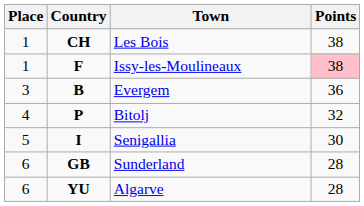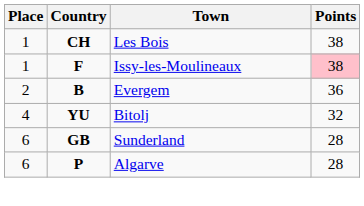Evergem | Place: 3 -> 2
Bitolj | Country: P -> YU
- row: 5 | I | Senigallia | 30
Algarve | Country: YU -> P
